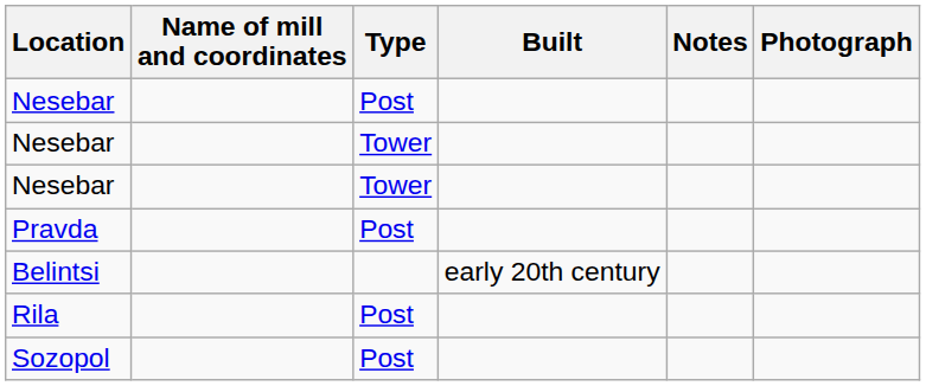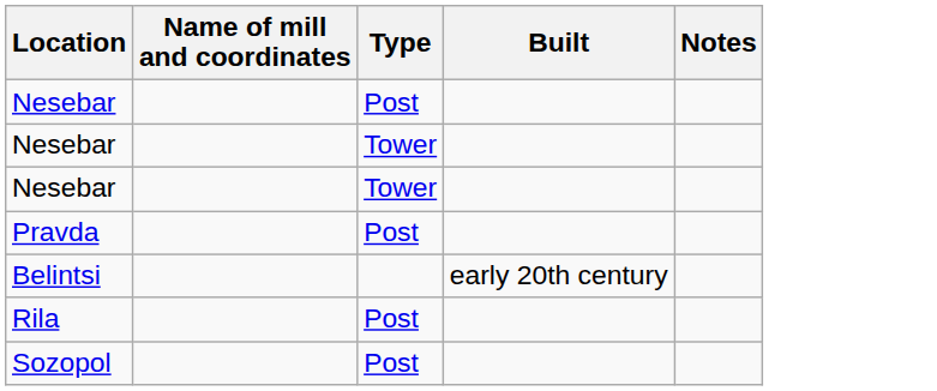- column: Photograph
